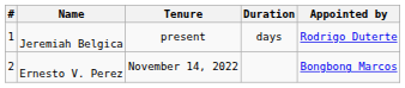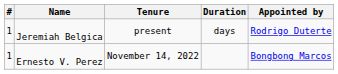Ernesto V. Perez | #: 2 -> 1
